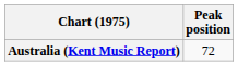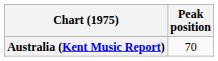Australia (Kent Music Report) | Peak position: 72 -> 70
